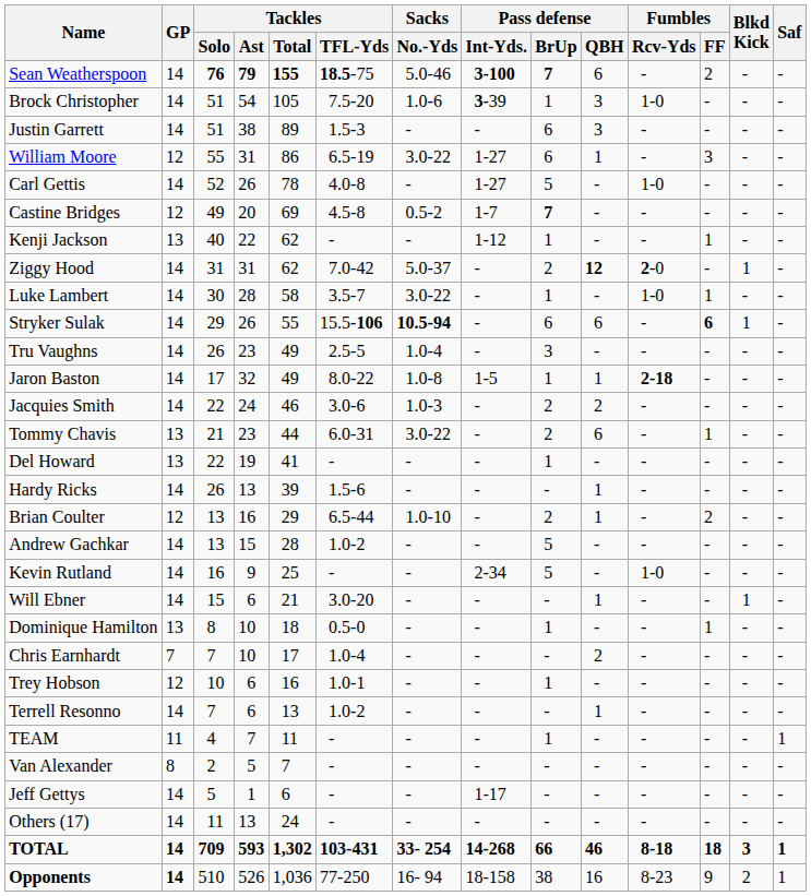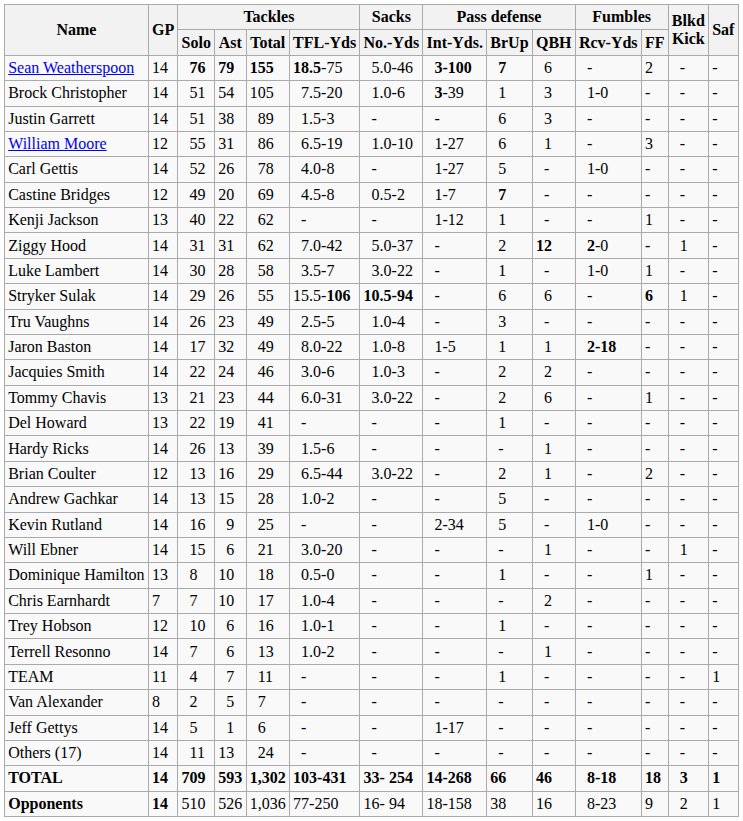William Moore | Sacks / No.-Yds: 3.0-22 -> 1.0-10
Brian Coulter | Sacks / No.-Yds: 1.0-10 -> 3.0-22
